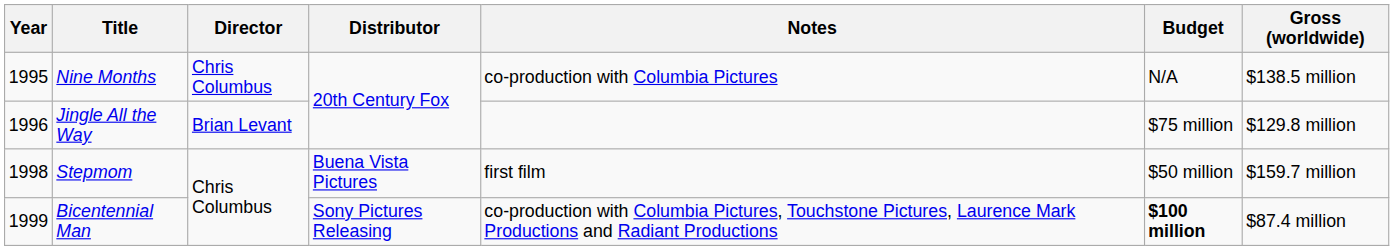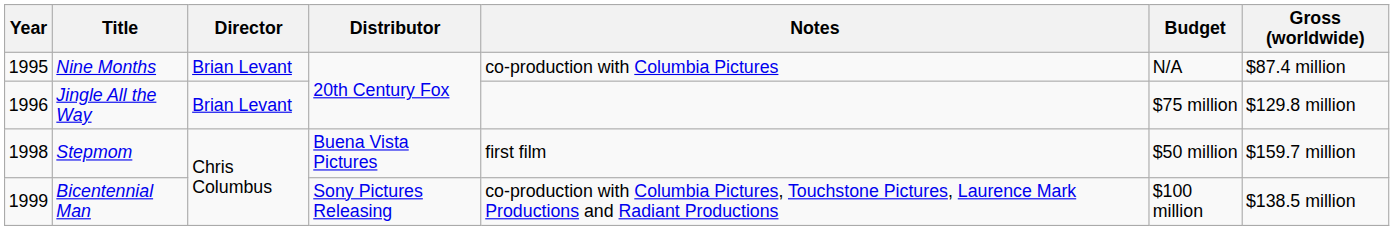Nine Months | Director: Chris Columbus -> Brian Levant
Nine Months | Gross (worldwide): $138.5 million -> $87.4 million
Bicentennial Man | Budget: bold -> normal
Bicentennial Man | Gross (worldwide): $87.4 million -> $138.5 million
